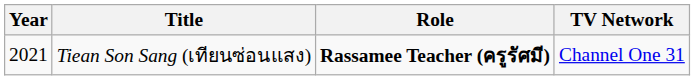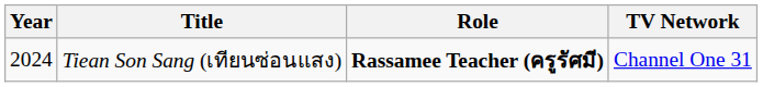Tiean Son Sang (เทียนซ่อนแสง) | Year: 2021 -> 2024
